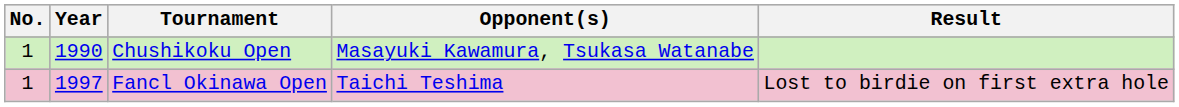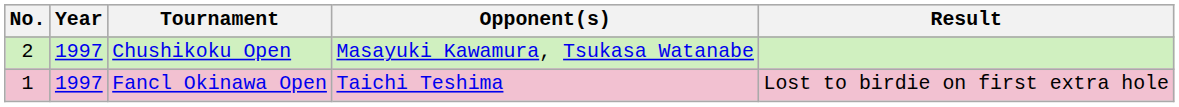Chushikoku Open | No.: 1 -> 2
Chushikoku Open | Year: 1990 -> 1997
